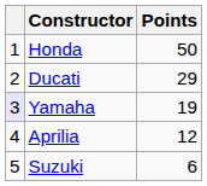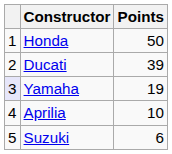Ducati | Points: 29 -> 39
Aprilia | Points: 12 -> 10
